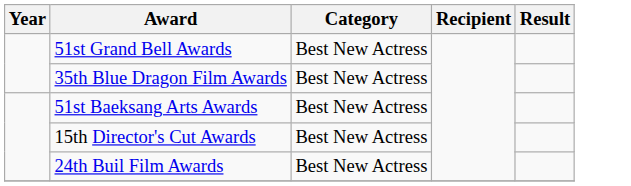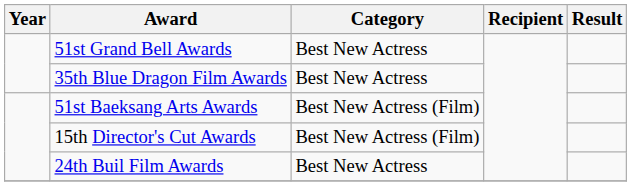51st Baeksang Arts Awards | Category: Best New Actress -> Best New Actress (Film)
15th Director's Cut Awards | Category: Best New Actress -> Best New Actress (Film)
